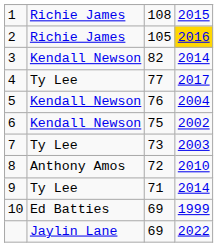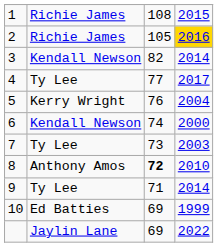5 | column 2: Kendall Newson -> Kerry Wright
6 | column 3: 75 -> 74
6 | column 4: 2002 -> 2000
8 | column 3: normal -> bold
